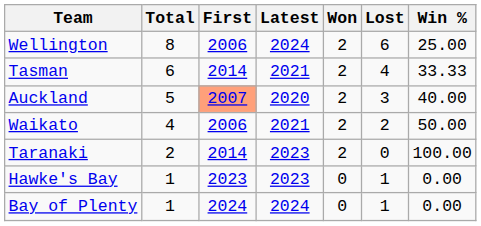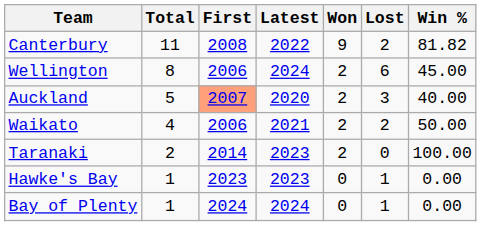+ row: Canterbury | 11 | 2008 | 2022 | 9 | 2 | 81.82
Wellington | Win %: 25.00 -> 45.00
- row: Tasman | 6 | 2014 | 2021 | 2 | 4 | 33.33
